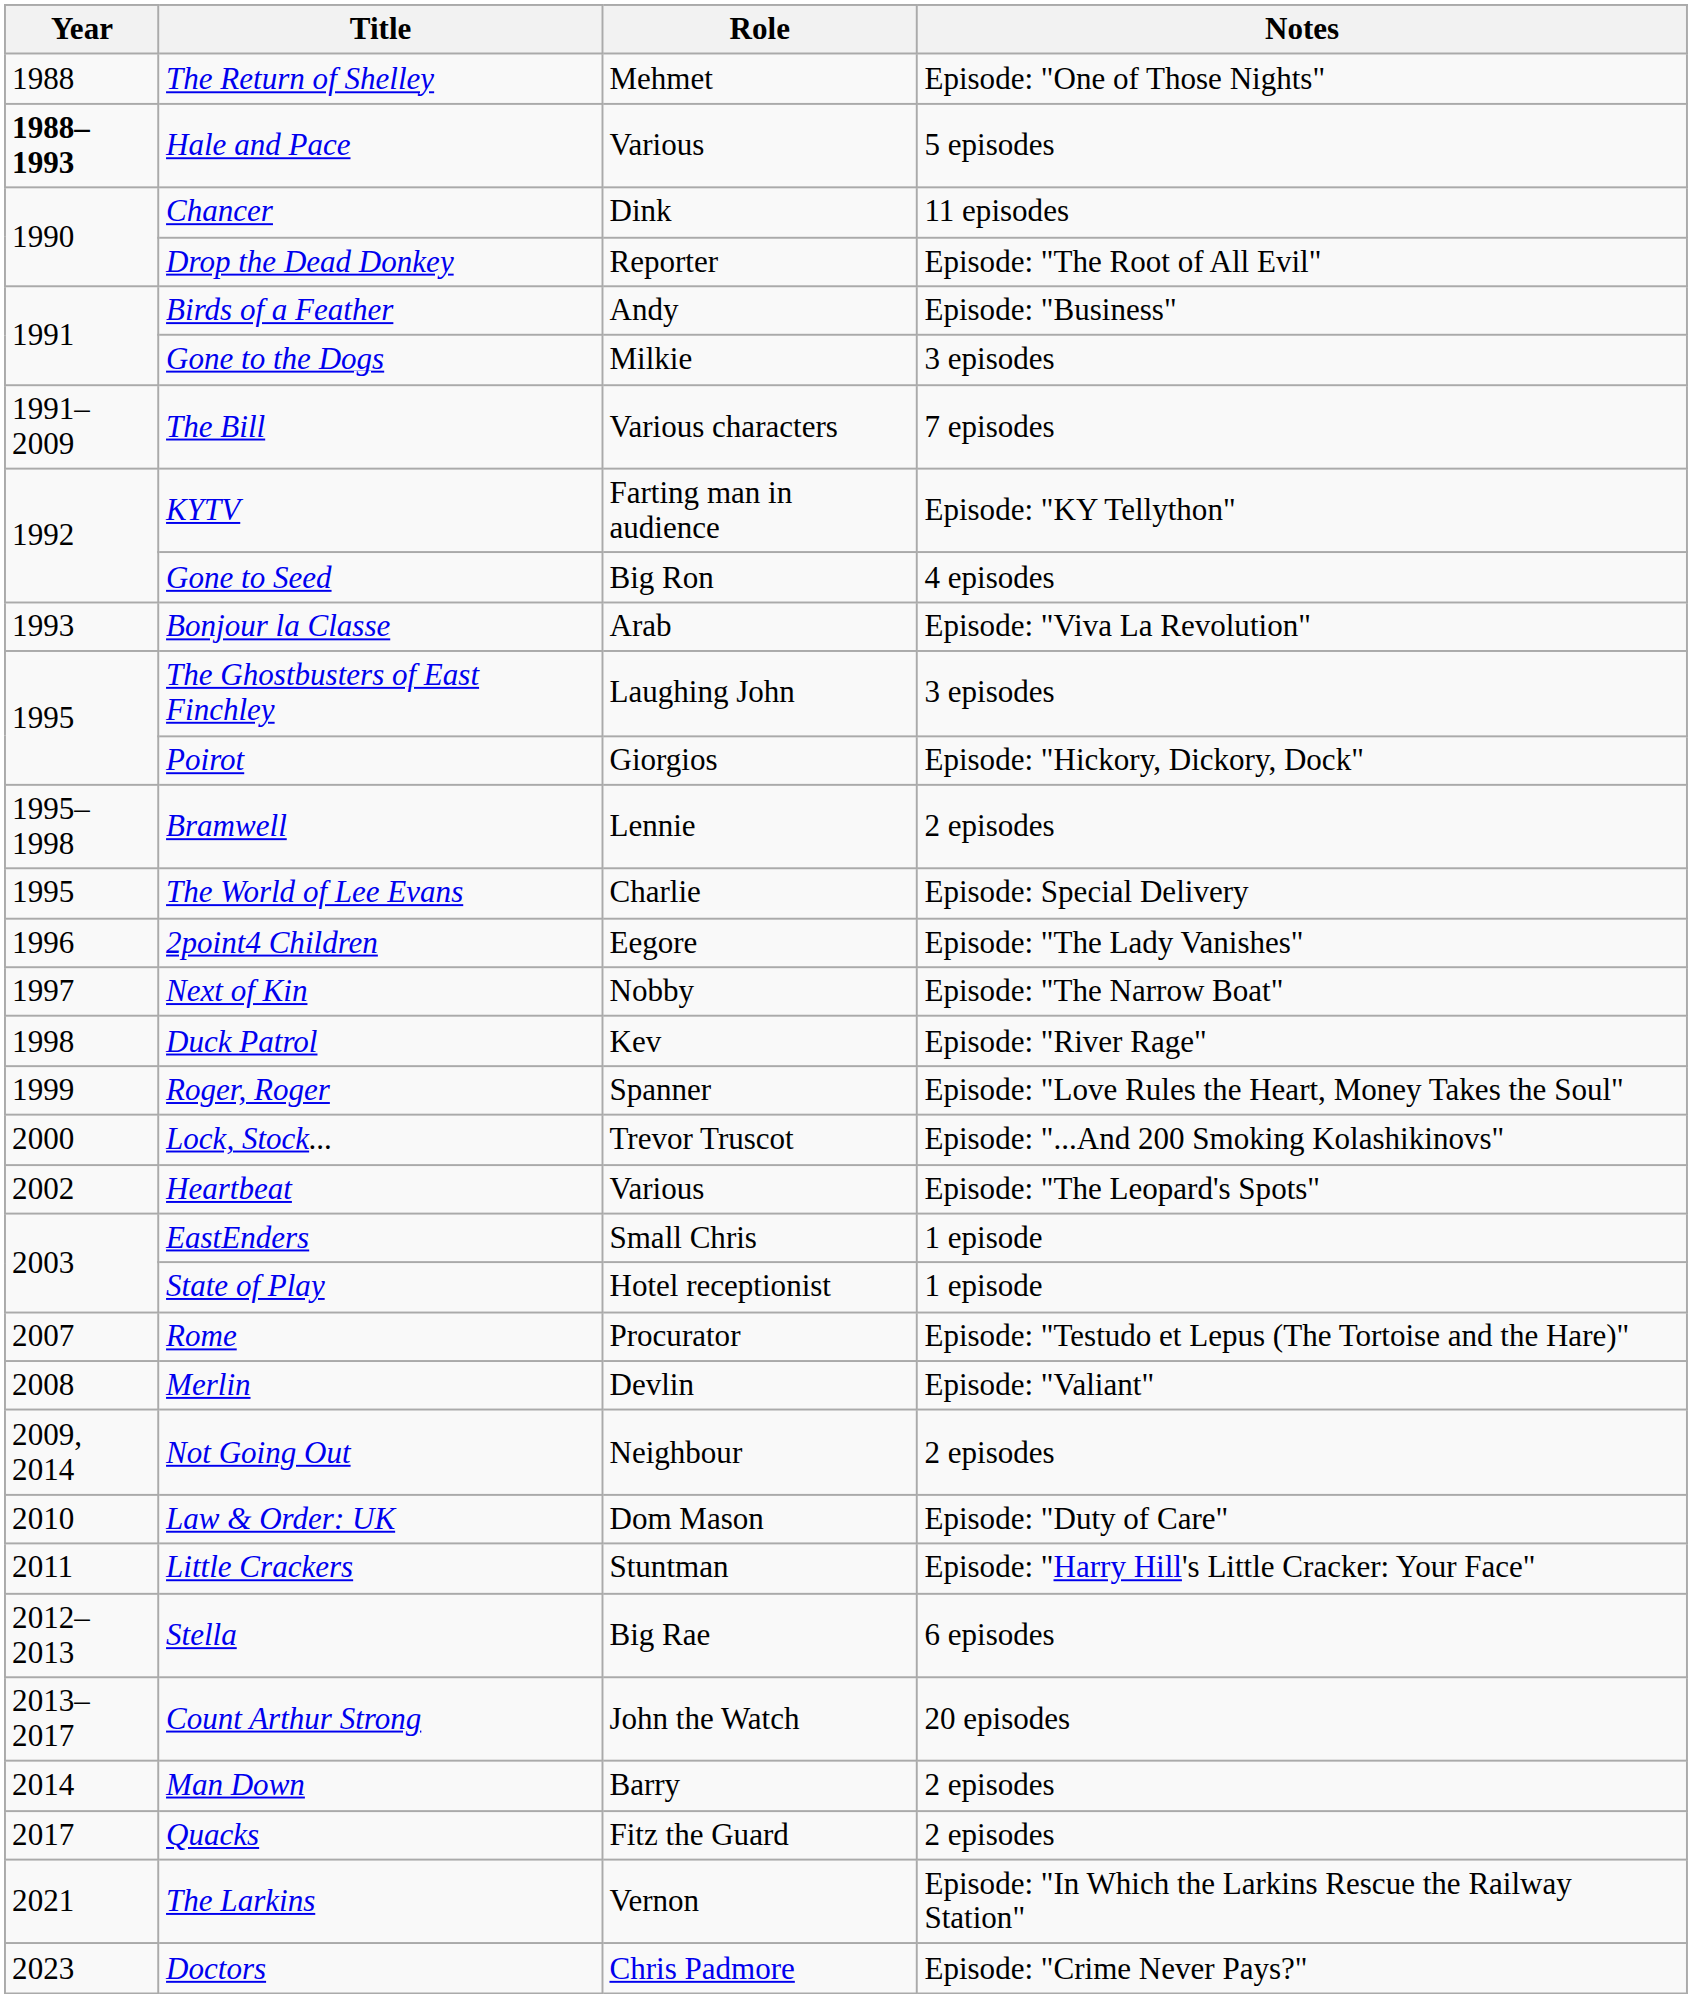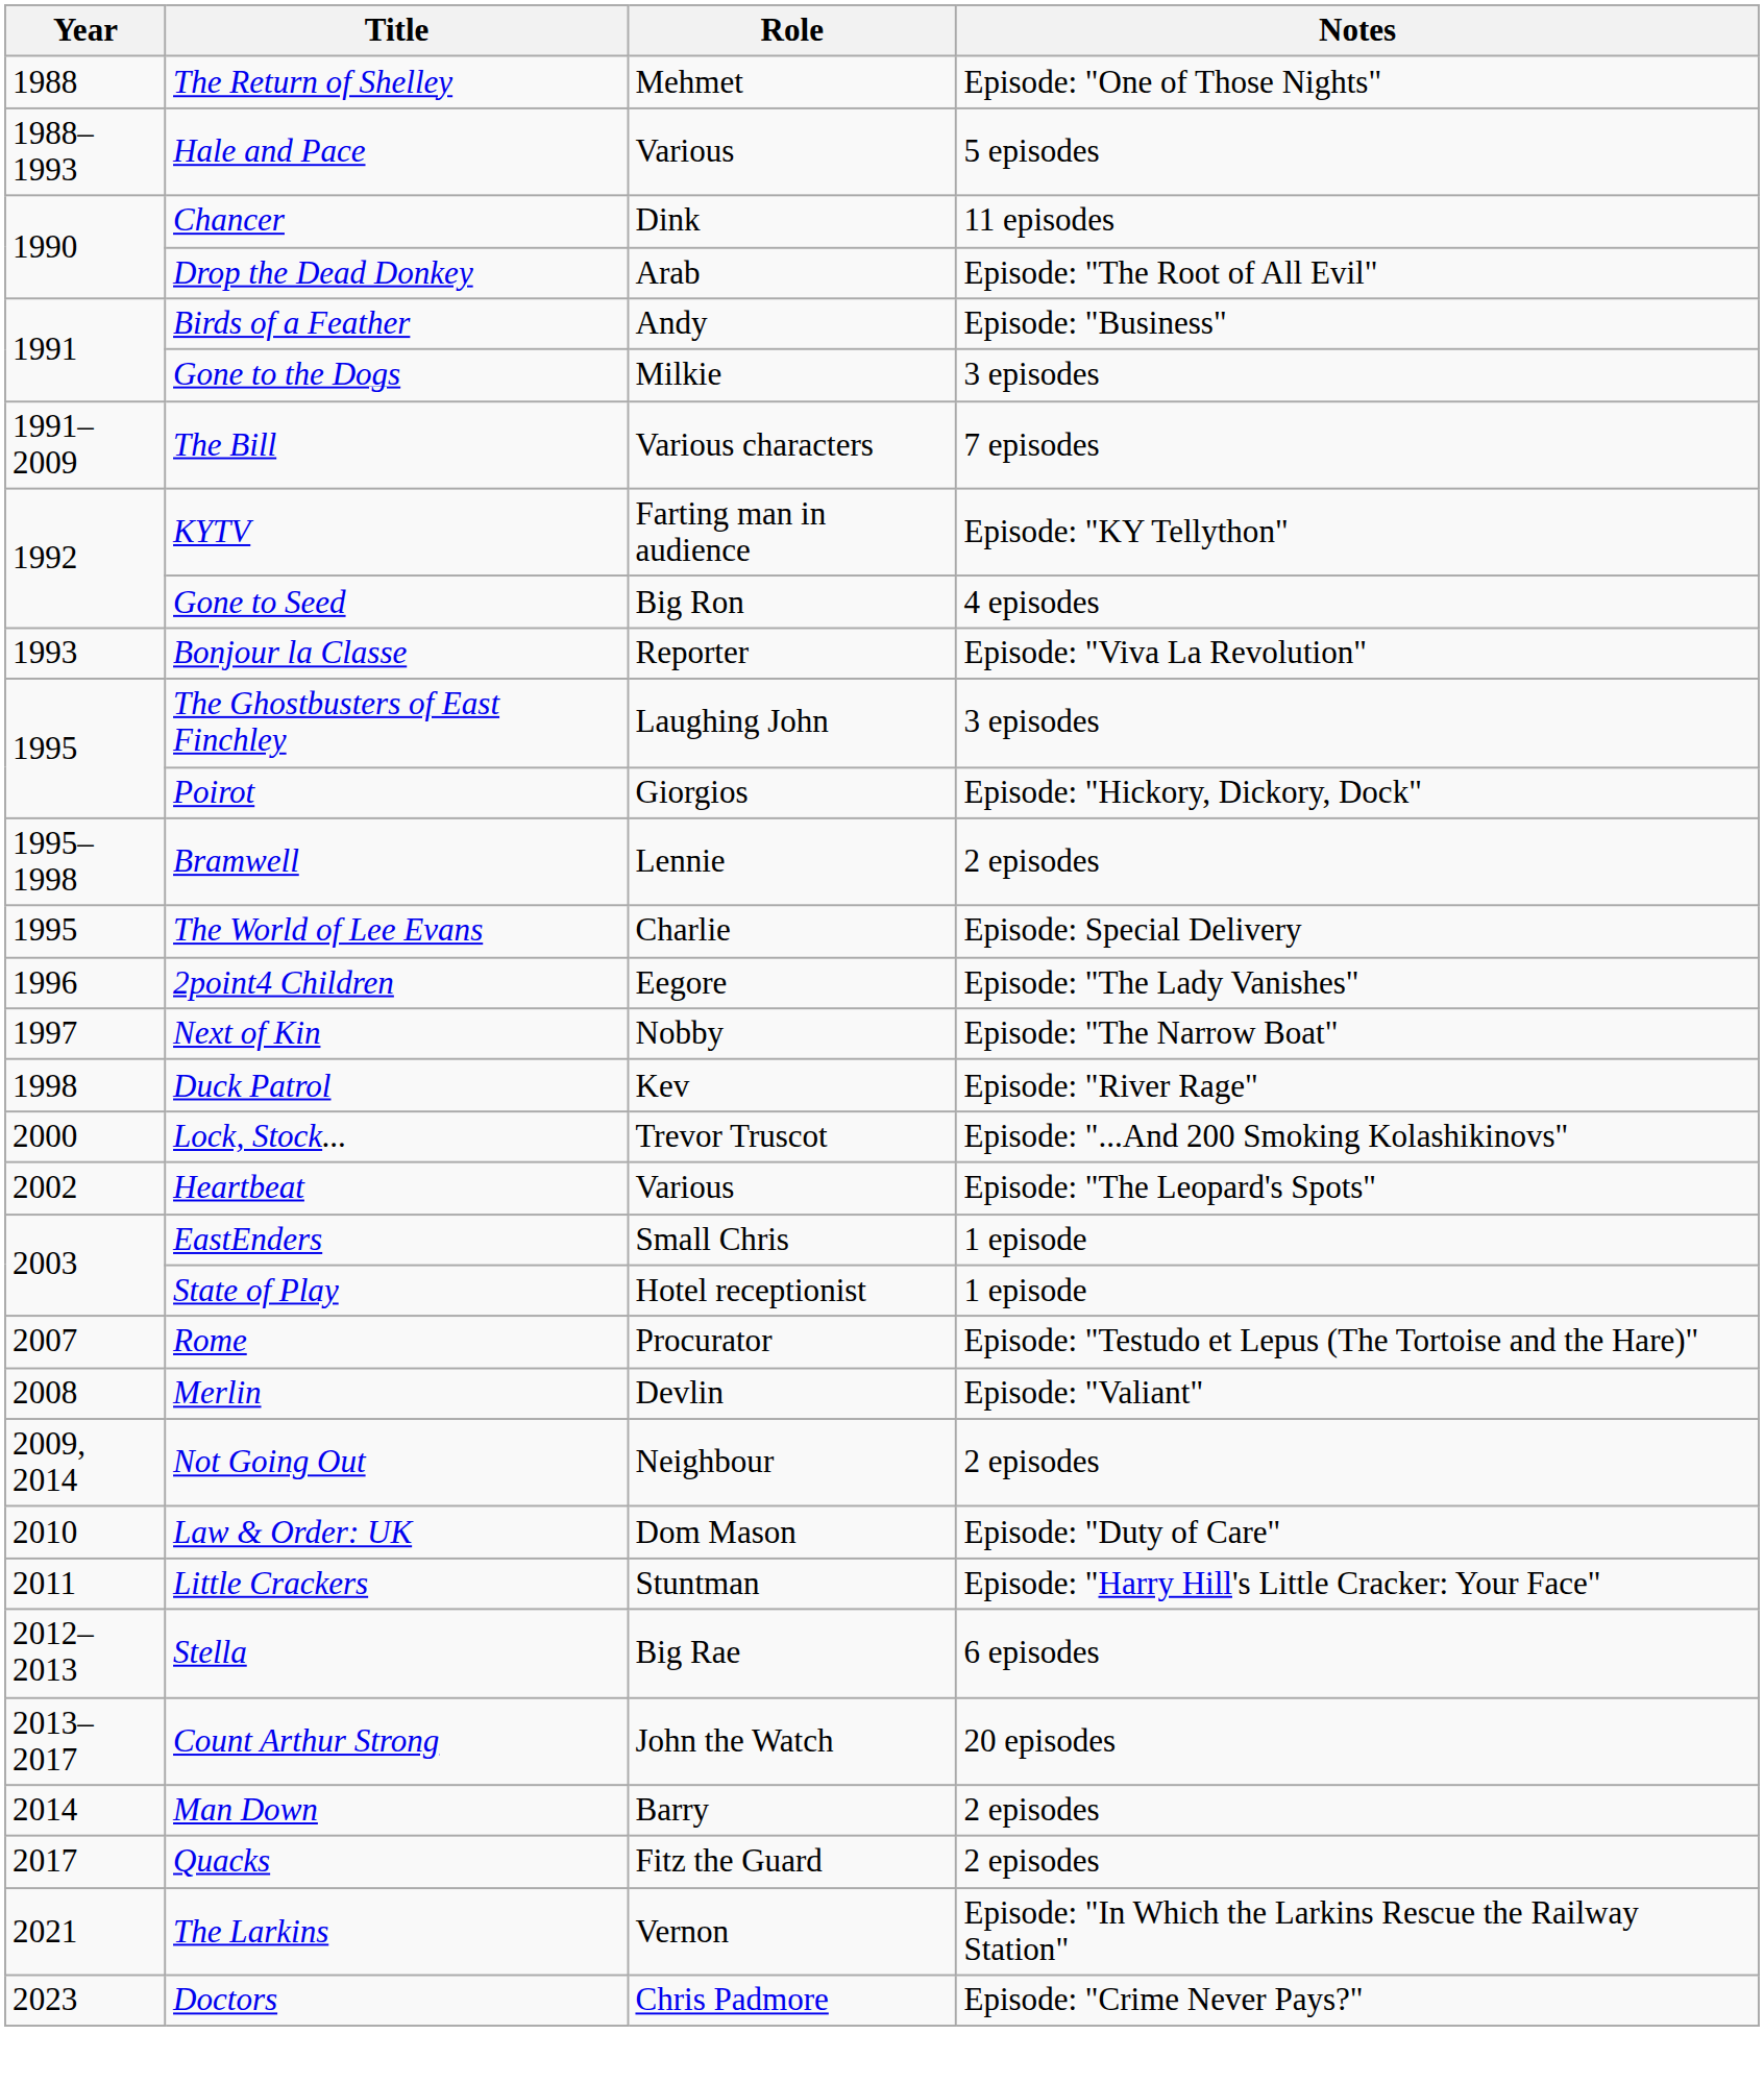Hale and Pace | Year: bold -> normal
Drop the Dead Donkey | Role: Reporter -> Arab
Bonjour la Classe | Role: Arab -> Reporter
- row: 1999 | Roger, Roger | Spanner | Episode: "Love Rules the Heart, Money Takes the Soul"
